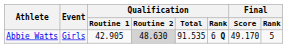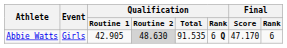Abbie Watts | Final / Score: 49.170 -> 47.170
Abbie Watts | Final / Rank: 5 -> 6
